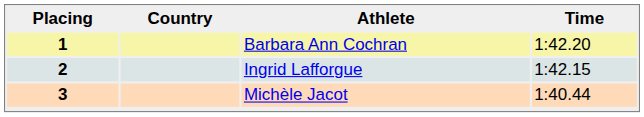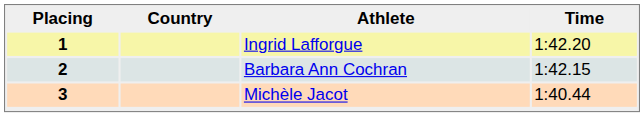1 | Athlete: Barbara Ann Cochran -> Ingrid Lafforgue
2 | Athlete: Ingrid Lafforgue -> Barbara Ann Cochran
